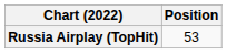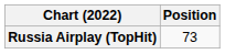Russia Airplay (TopHit) | Position: 53 -> 73
